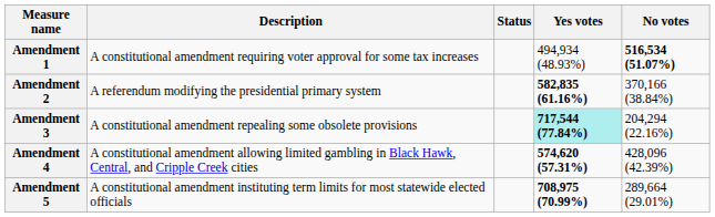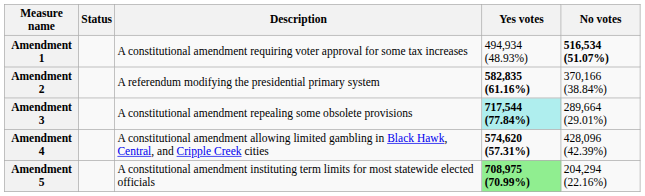columns swapped: Description <-> Status
Amendment 3 | No votes: 204,294 (22.16%) -> 289,664 (29.01%)
Amendment 5 | Yes votes: no background -> lightgreen background
Amendment 5 | No votes: 289,664 (29.01%) -> 204,294 (22.16%)
